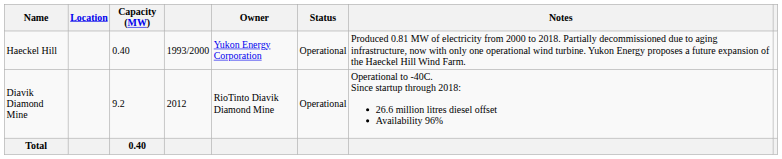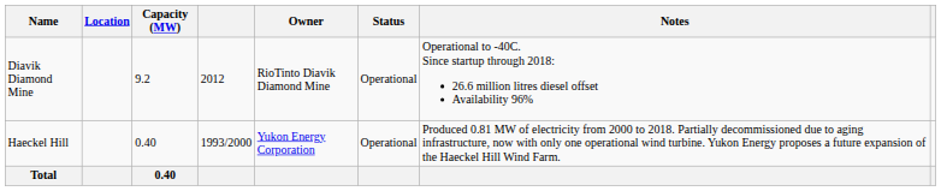rows swapped: Diavik Diamond Mine <-> Haeckel Hill
